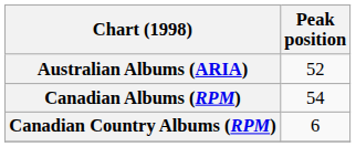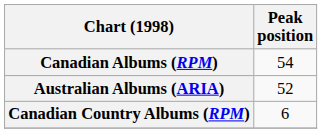rows swapped: Australian Albums (ARIA) <-> Canadian Albums (RPM)
